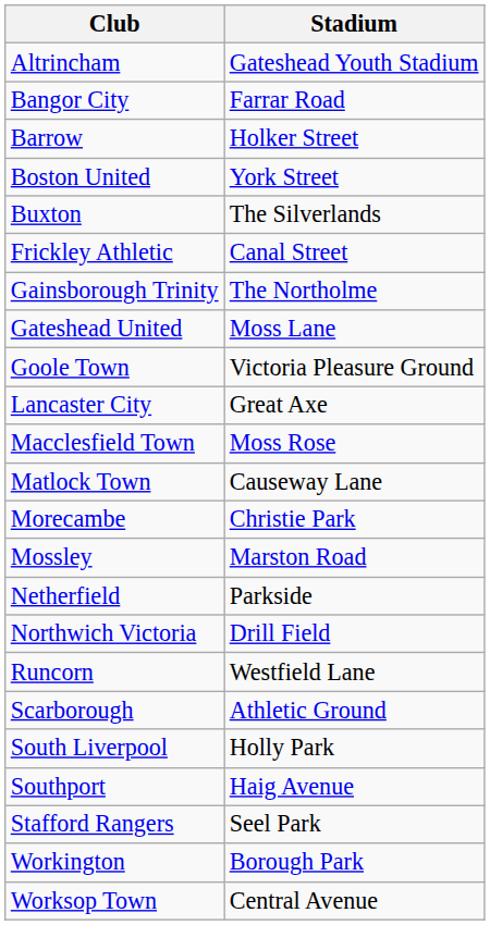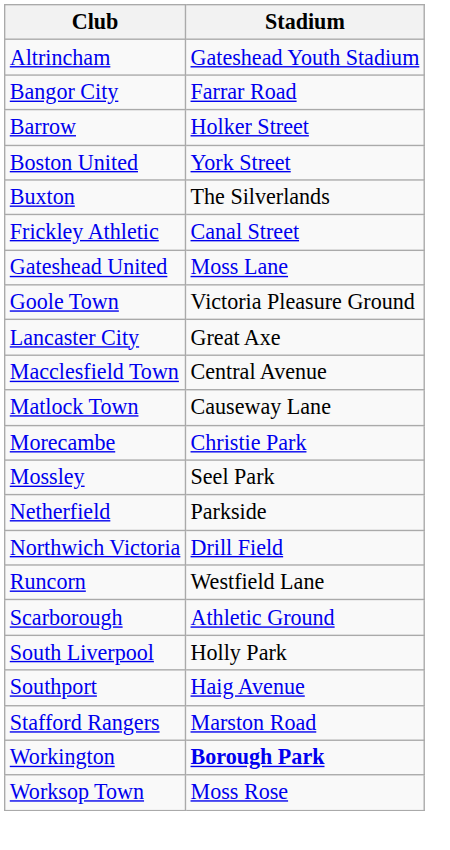- row: Gainsborough Trinity | The Northolme
Macclesfield Town | Stadium: Moss Rose -> Central Avenue
Mossley | Stadium: Marston Road -> Seel Park
Stafford Rangers | Stadium: Seel Park -> Marston Road
Workington | Stadium: normal -> bold
Worksop Town | Stadium: Central Avenue -> Moss Rose
